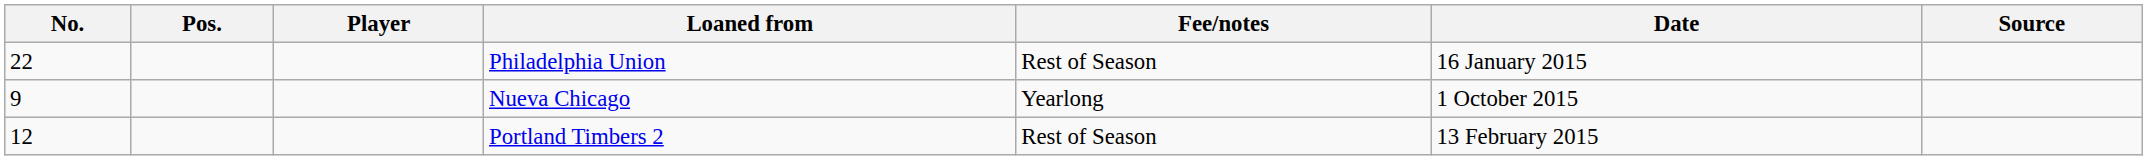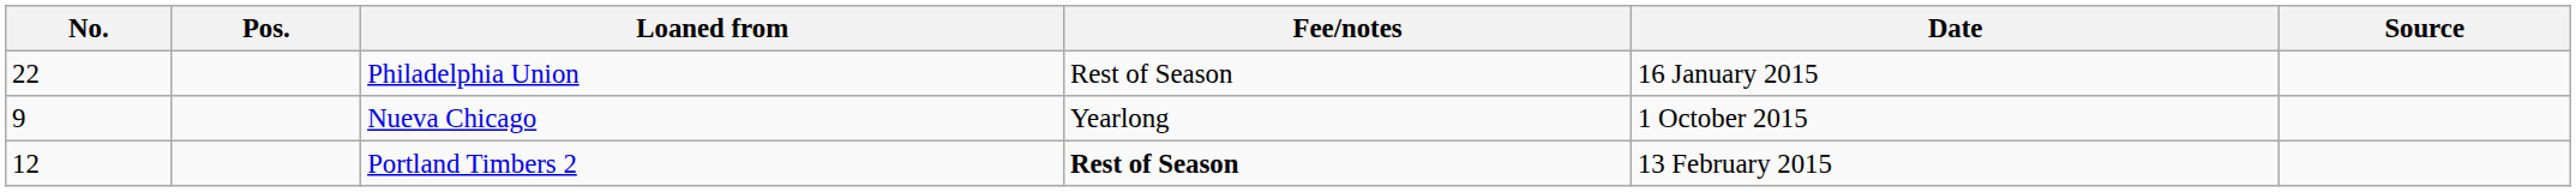- column: Player
Portland Timbers 2 | Fee/notes: normal -> bold
